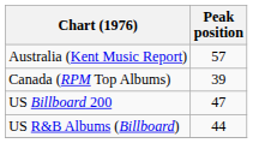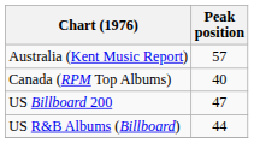Canada (RPM Top Albums) | Peak position: 39 -> 40
